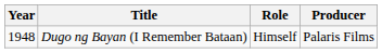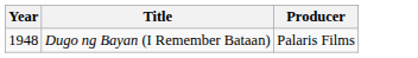- column: Role | Himself
